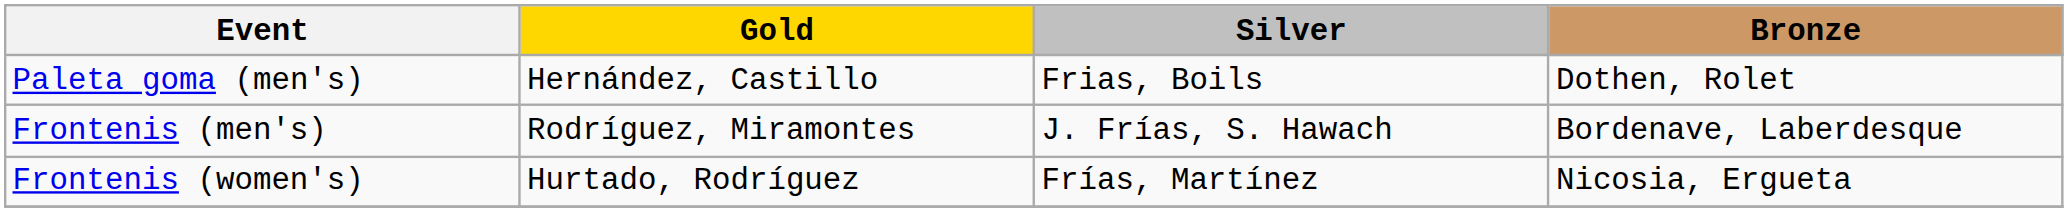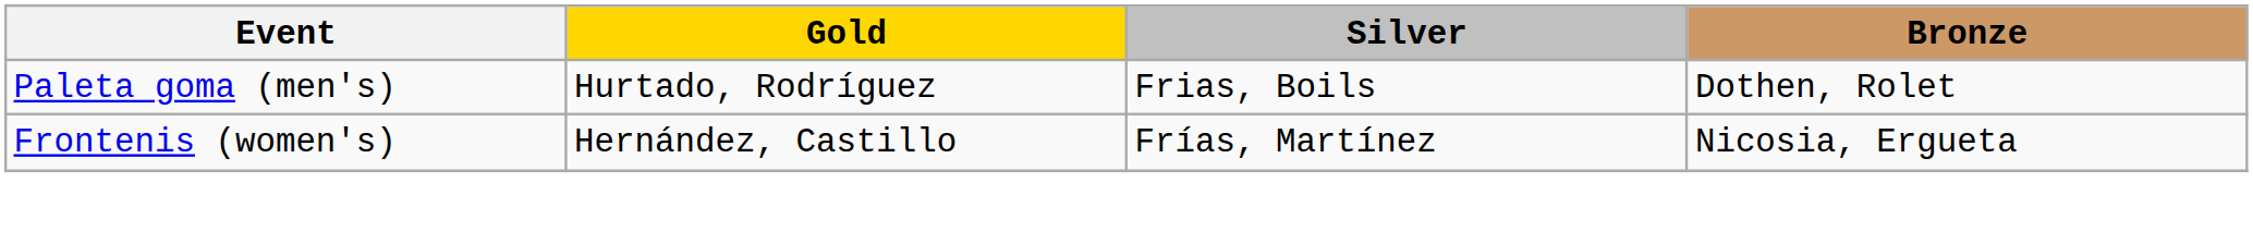Paleta goma (men's) | Gold: Hernández, Castillo -> Hurtado, Rodríguez
- row: Frontenis (men's) | Rodríguez, Miramontes | J. Frías, S. Hawach | Bordenave, Laberdesque
Frontenis (women's) | Gold: Hurtado, Rodríguez -> Hernández, Castillo
